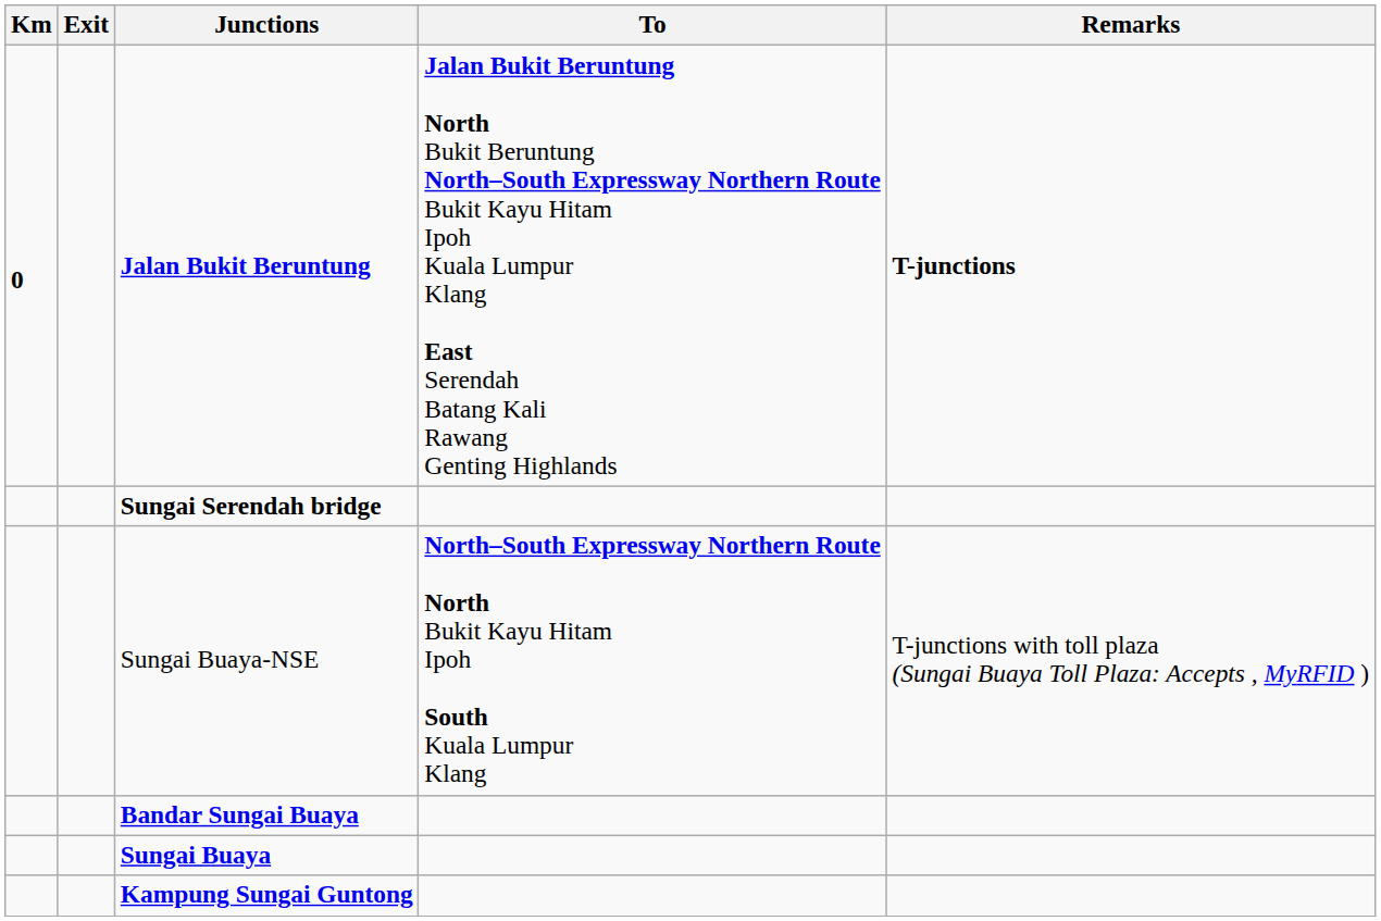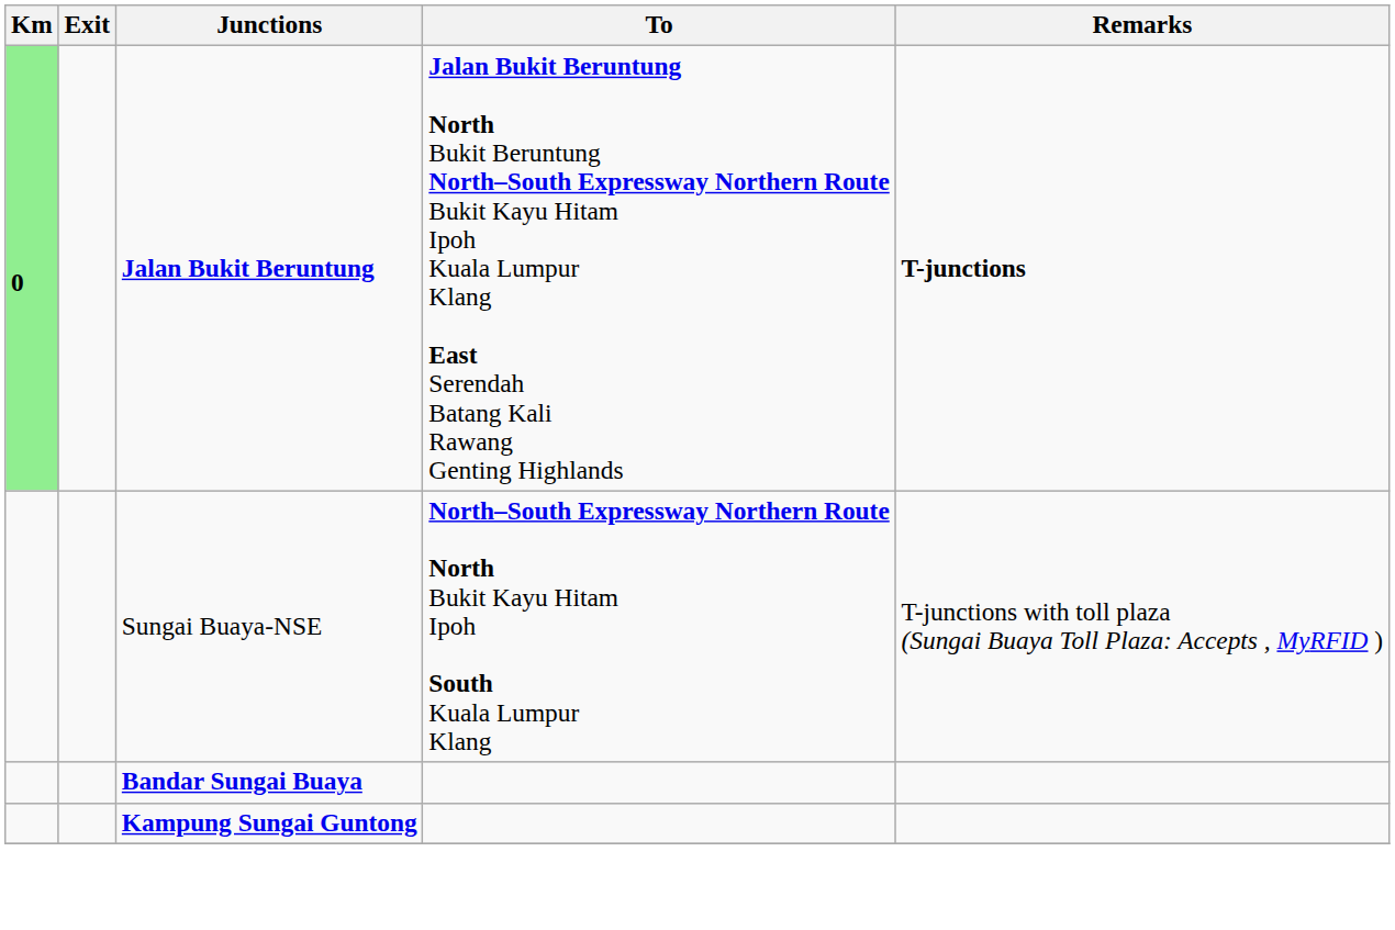Jalan Bukit Beruntung | Km: no background -> lightgreen background
- row: Sungai Serendah bridge
- row: Sungai Buaya
